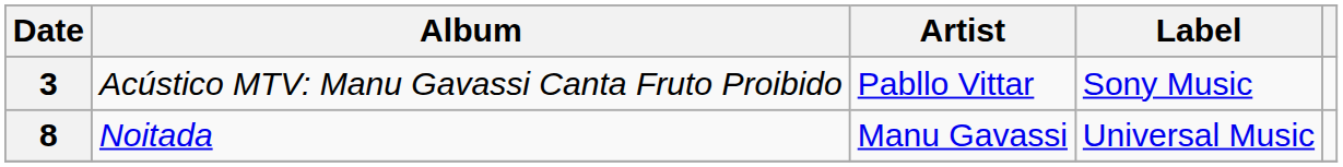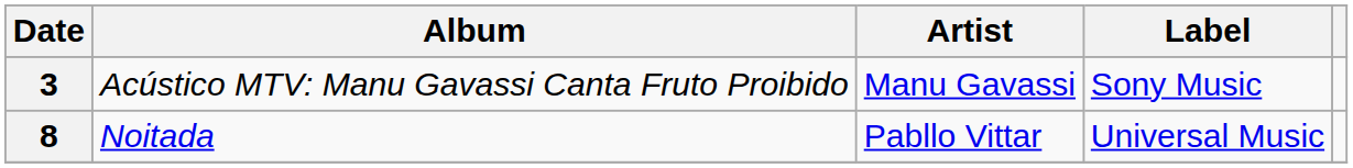3 | Artist: Pabllo Vittar -> Manu Gavassi
8 | Artist: Manu Gavassi -> Pabllo Vittar
